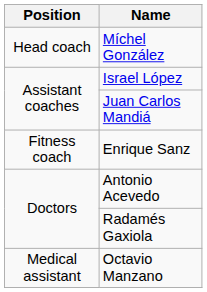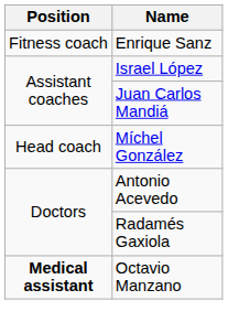rows swapped: Míchel González <-> Enrique Sanz
Octavio Manzano | Position: normal -> bold
